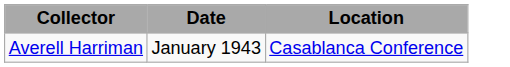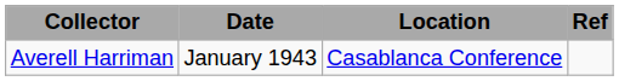+ column: Ref
